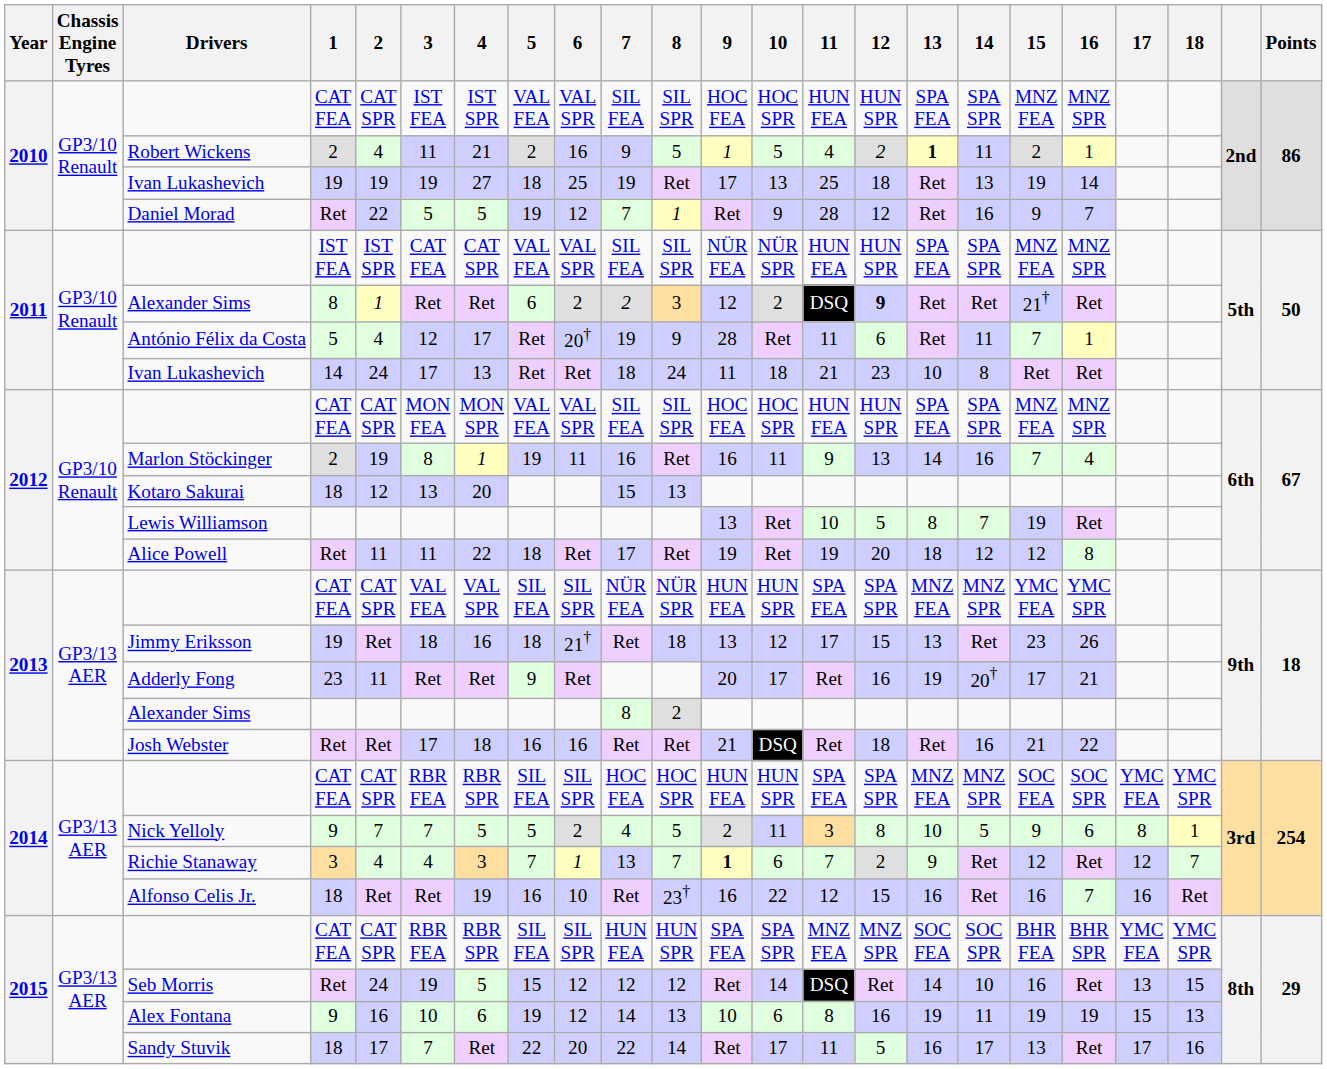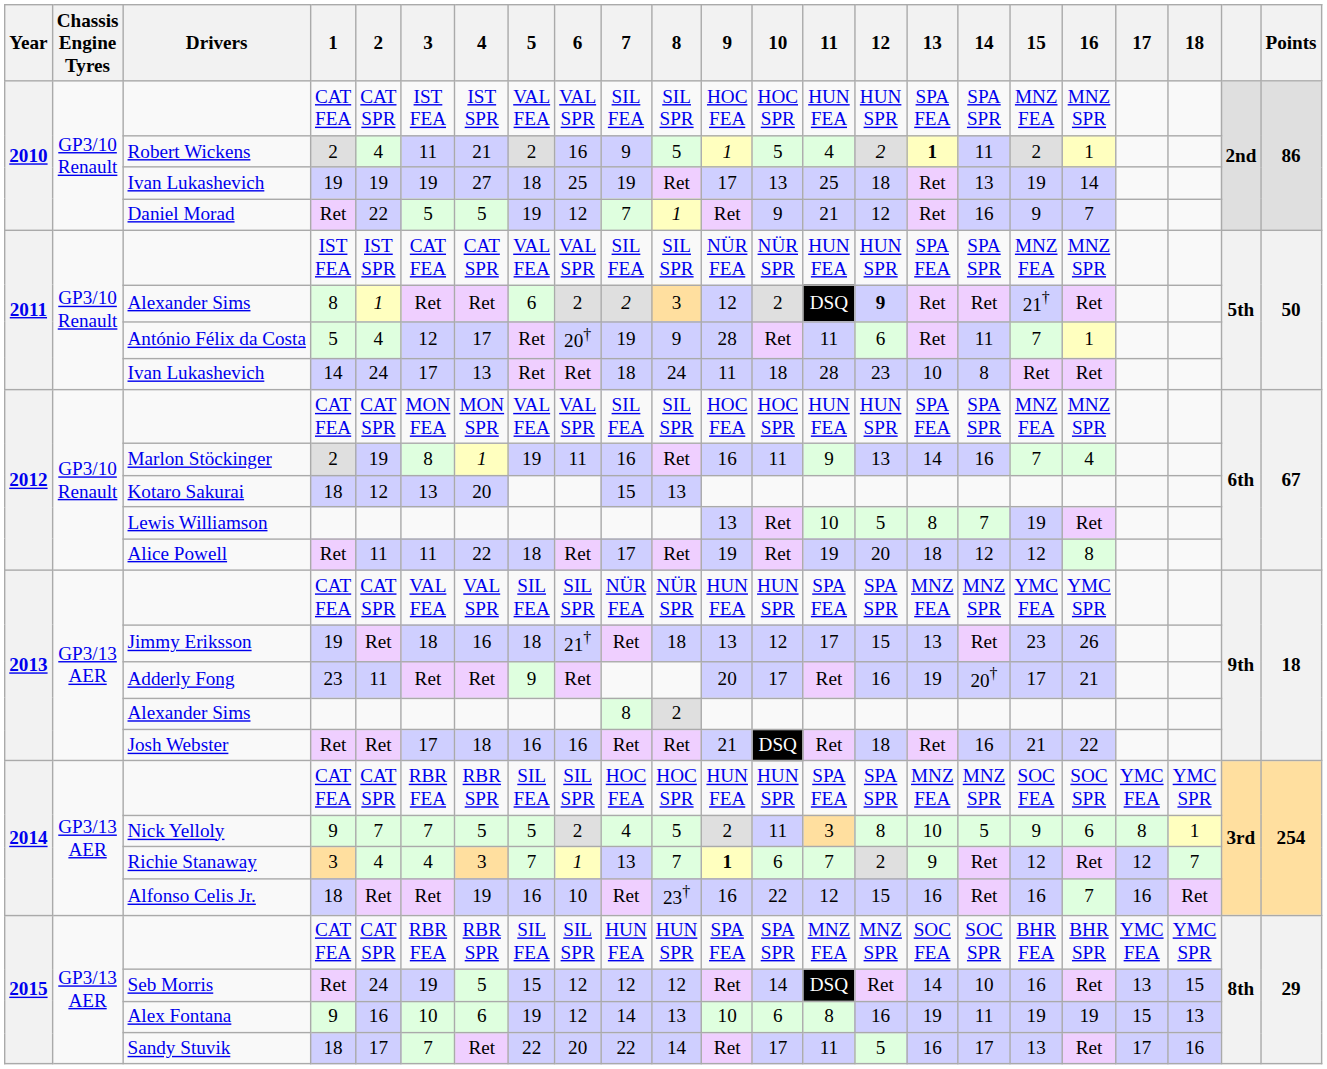Daniel Morad | 11: 28 -> 21
2011 / Ivan Lukashevich | 11: 21 -> 28
